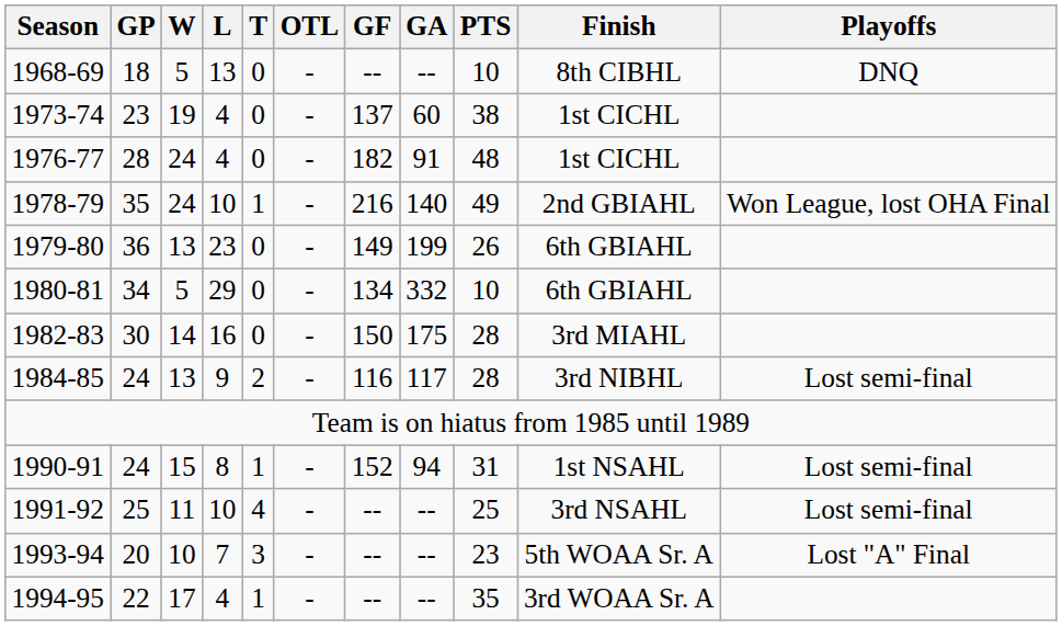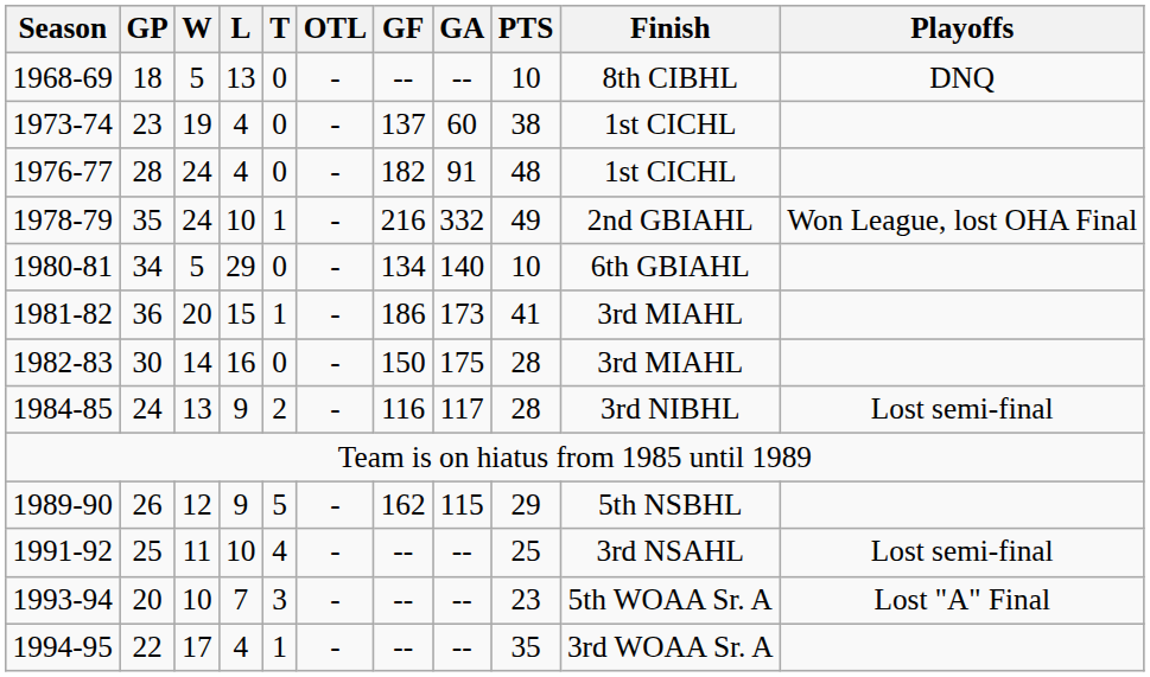1978-79 | GA: 140 -> 332
- row: 1979-80 | 36 | 13 | 23 | 0 | - | 149 | 199 | 26 | 6th GBIAHL
1980-81 | GA: 332 -> 140
+ row: 1981-82 | 36 | 20 | 15 | 1 | - | 186 | 173 | 41 | 3rd MIAHL
+ row: 1989-90 | 26 | 12 | 9 | 5 | - | 162 | 115 | 29 | 5th NSBHL
- row: 1990-91 | 24 | 15 | 8 | 1 | - | 152 | 94 | 31 | 1st NSAHL | Lost semi-final
